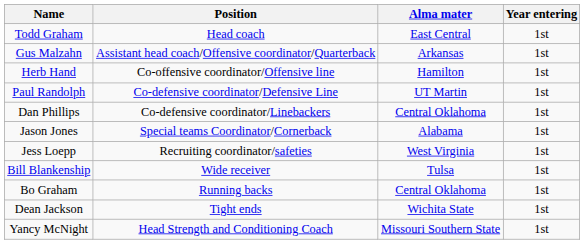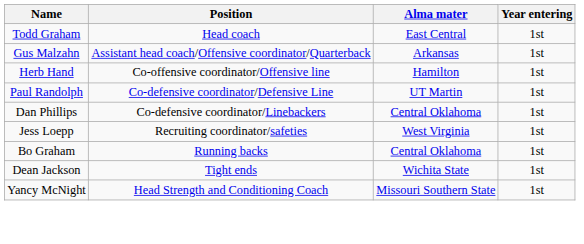- row: Jason Jones | Special teams Coordinator/Cornerback | Alabama | 1st
- row: Bill Blankenship | Wide receiver | Tulsa | 1st
